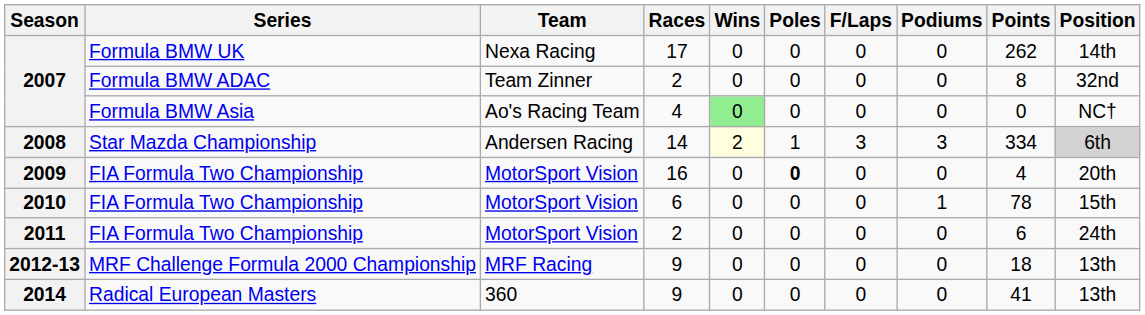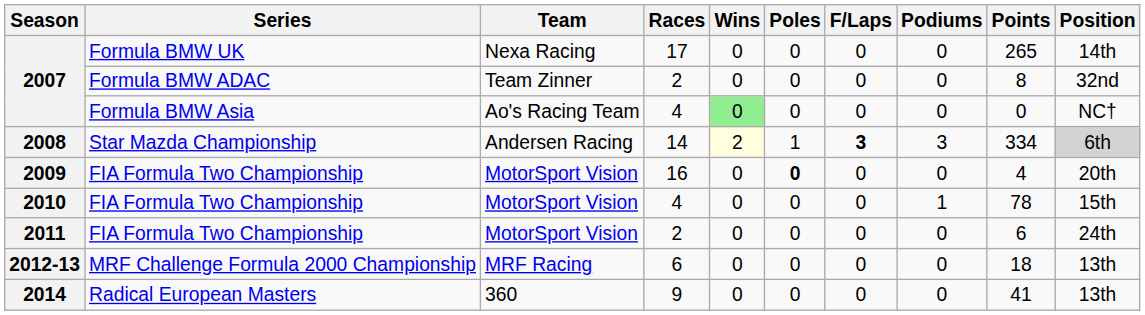2007 / Formula BMW UK | Points: 262 -> 265
2008 | F/Laps: normal -> bold
2010 | Races: 6 -> 4
2012-13 | Races: 9 -> 6
